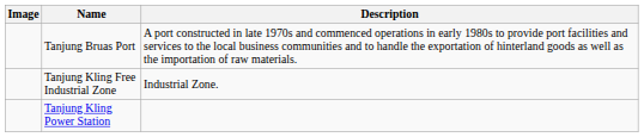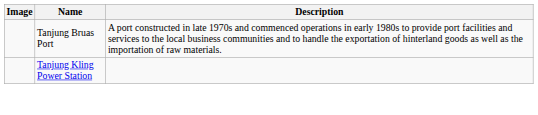- row: Tanjung Kling Free Industrial Zone | Industrial Zone.
